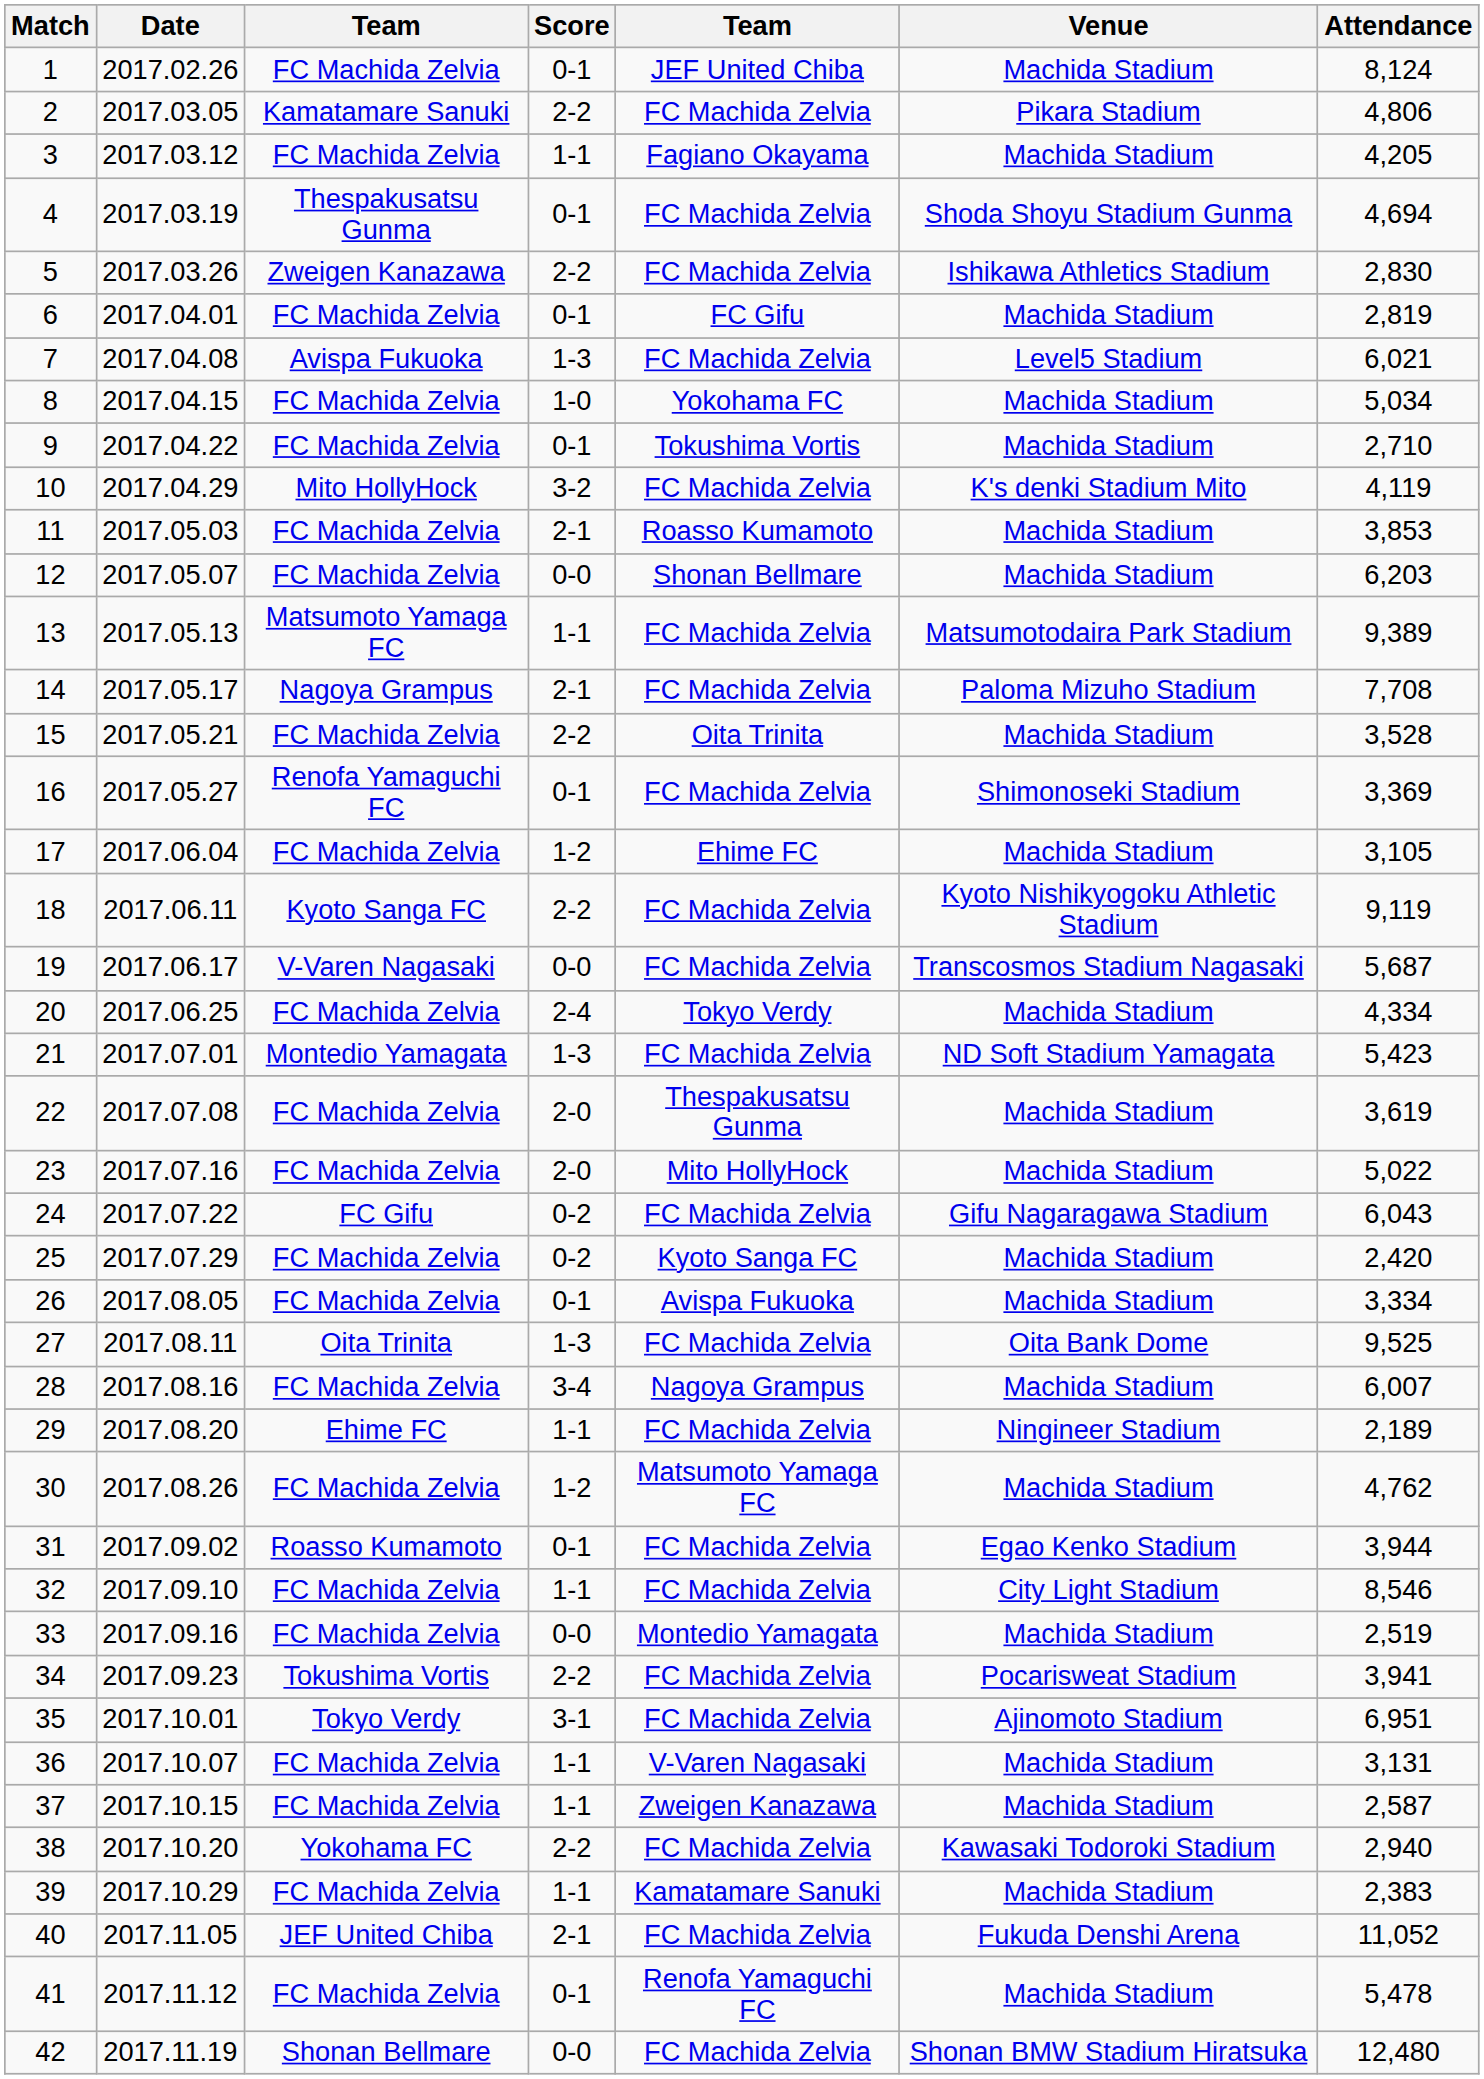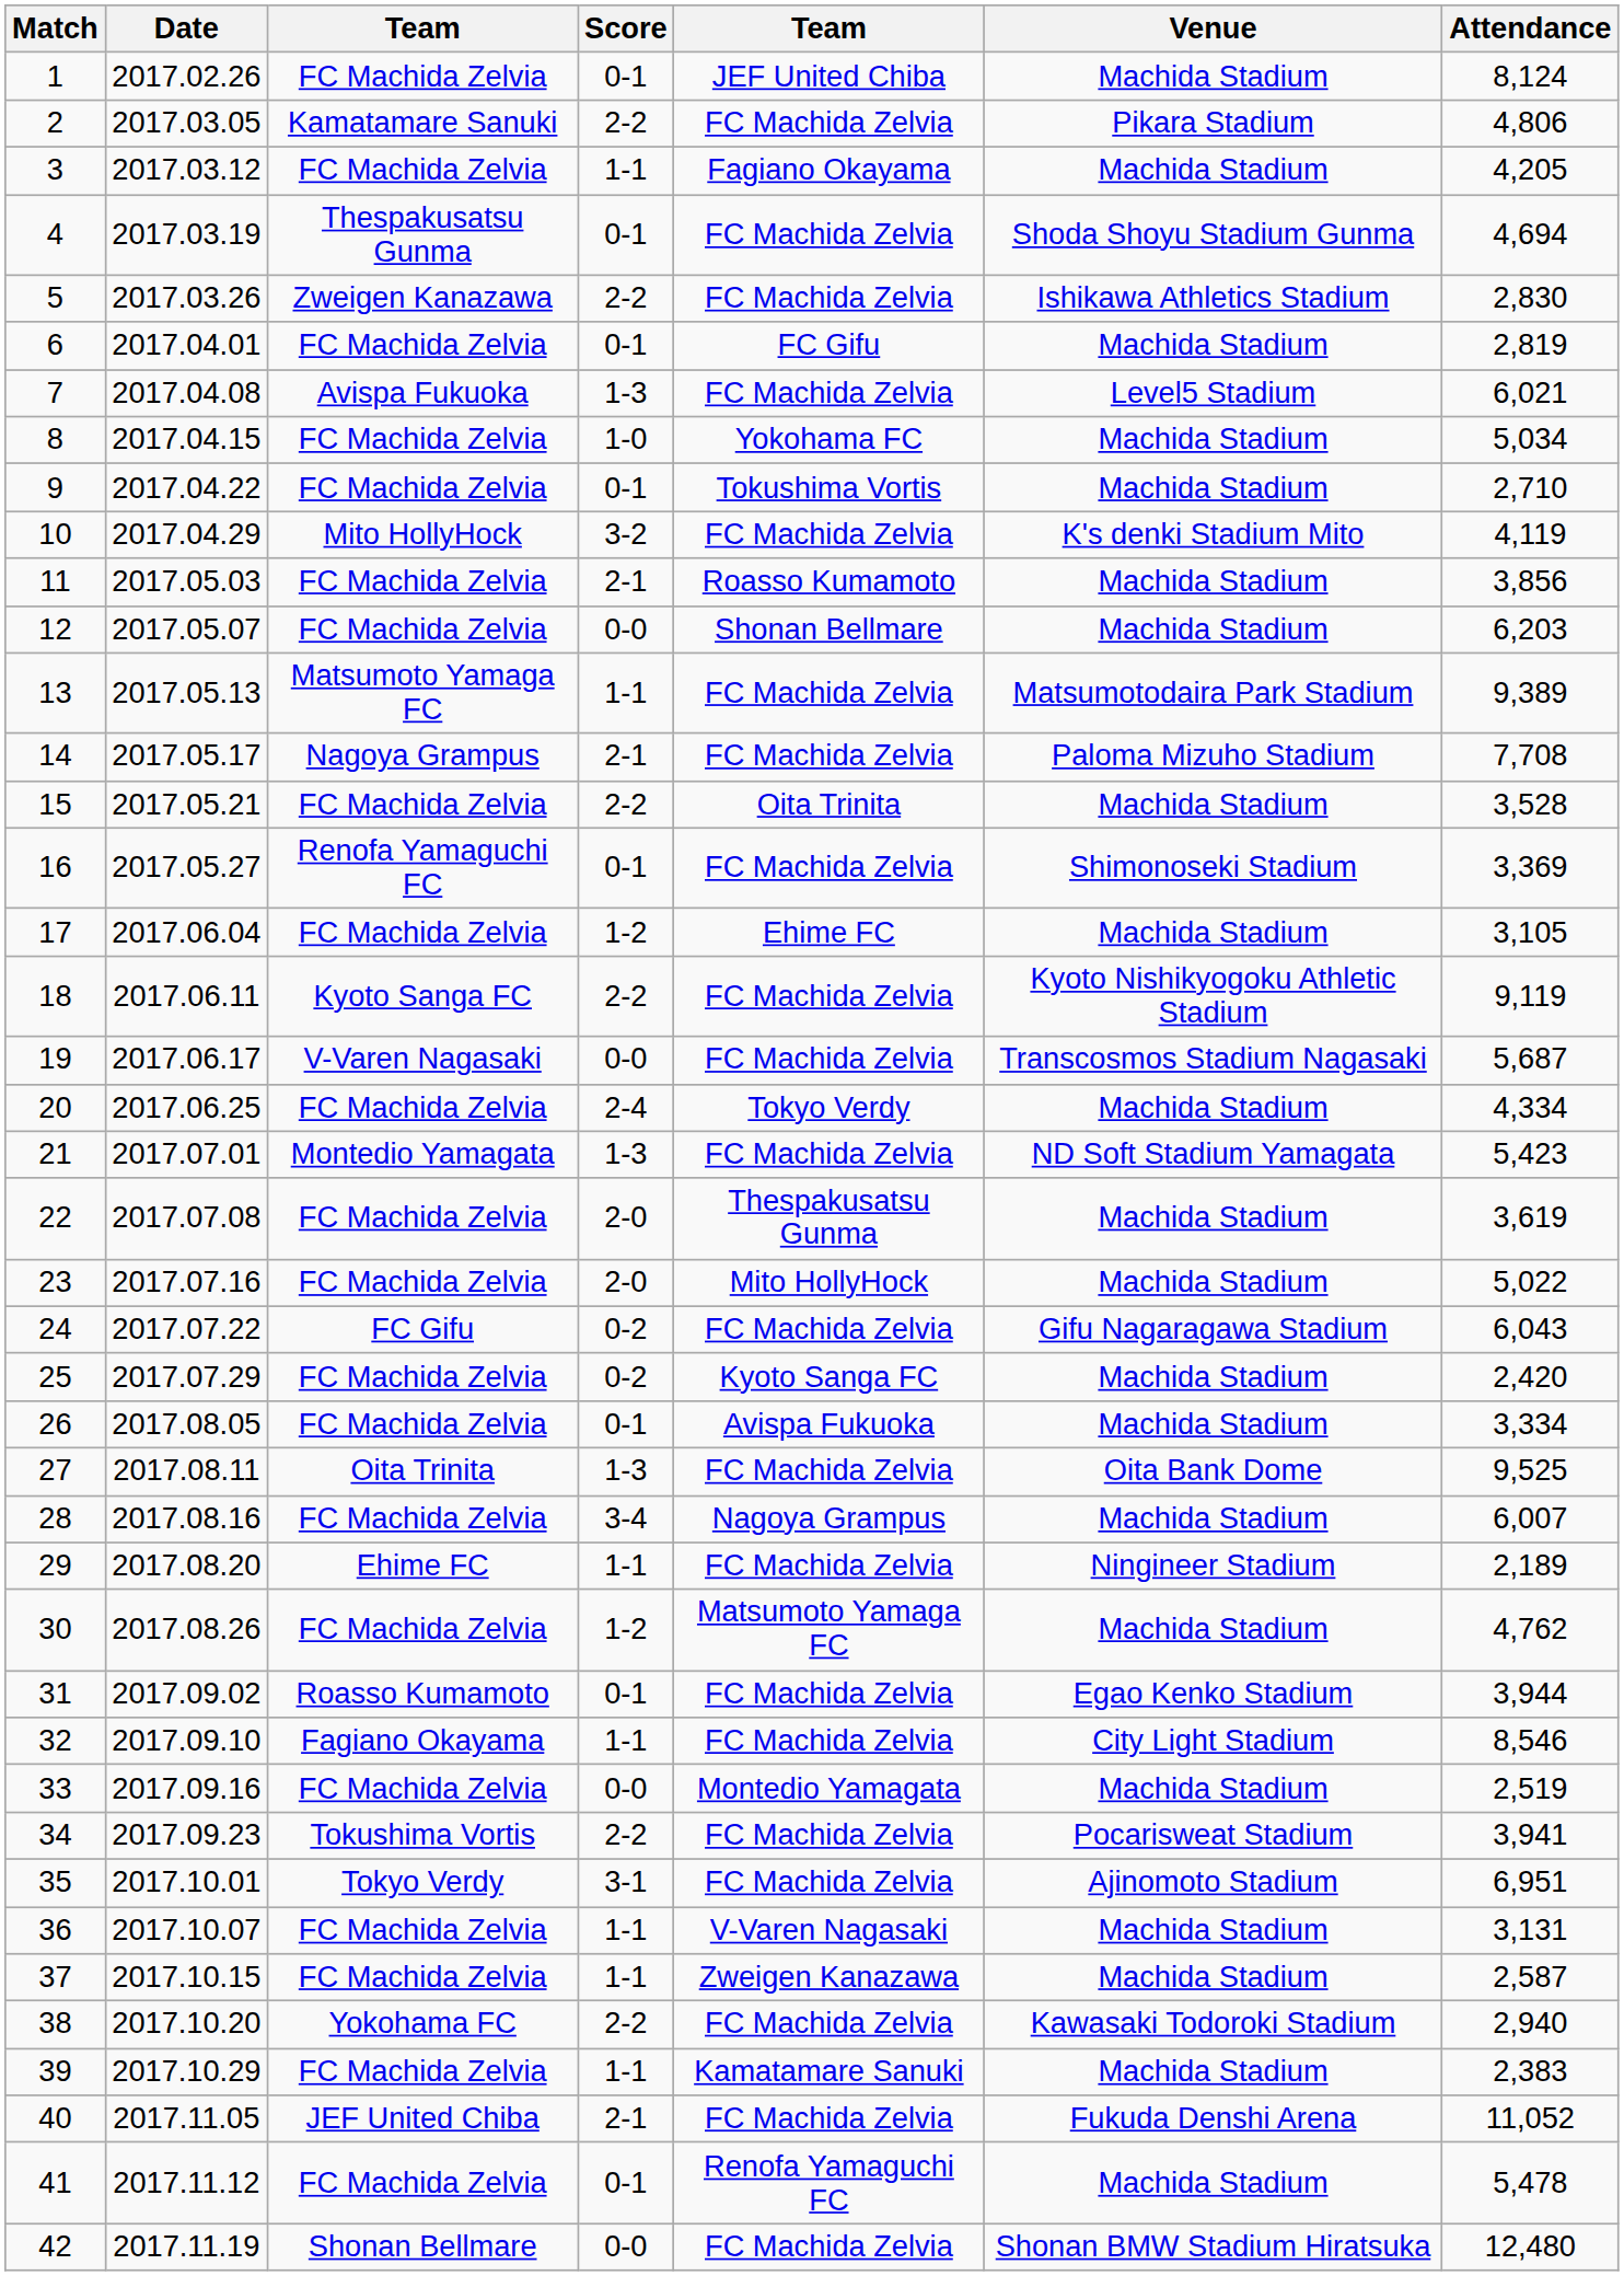11 | Attendance: 3,853 -> 3,856
32 | column 3: FC Machida Zelvia -> Fagiano Okayama
